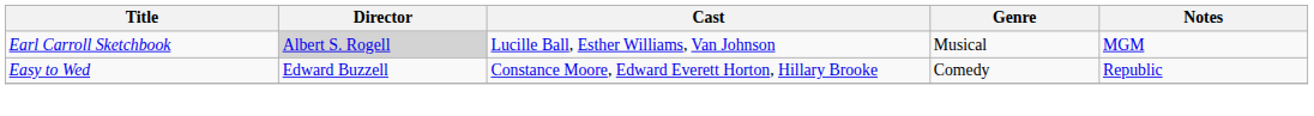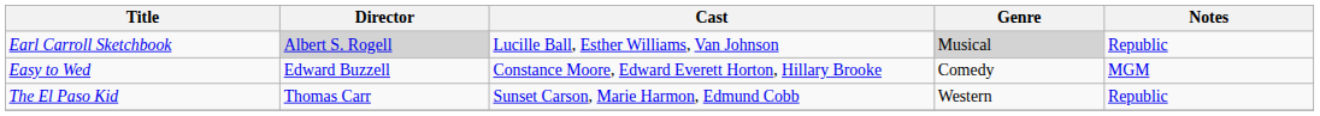Earl Carroll Sketchbook | Genre: no background -> lightgrey background
Earl Carroll Sketchbook | Notes: MGM -> Republic
Easy to Wed | Notes: Republic -> MGM
+ row: The El Paso Kid | Thomas Carr | Sunset Carson, Marie Harmon, Edmund Cobb | Western | Republic
